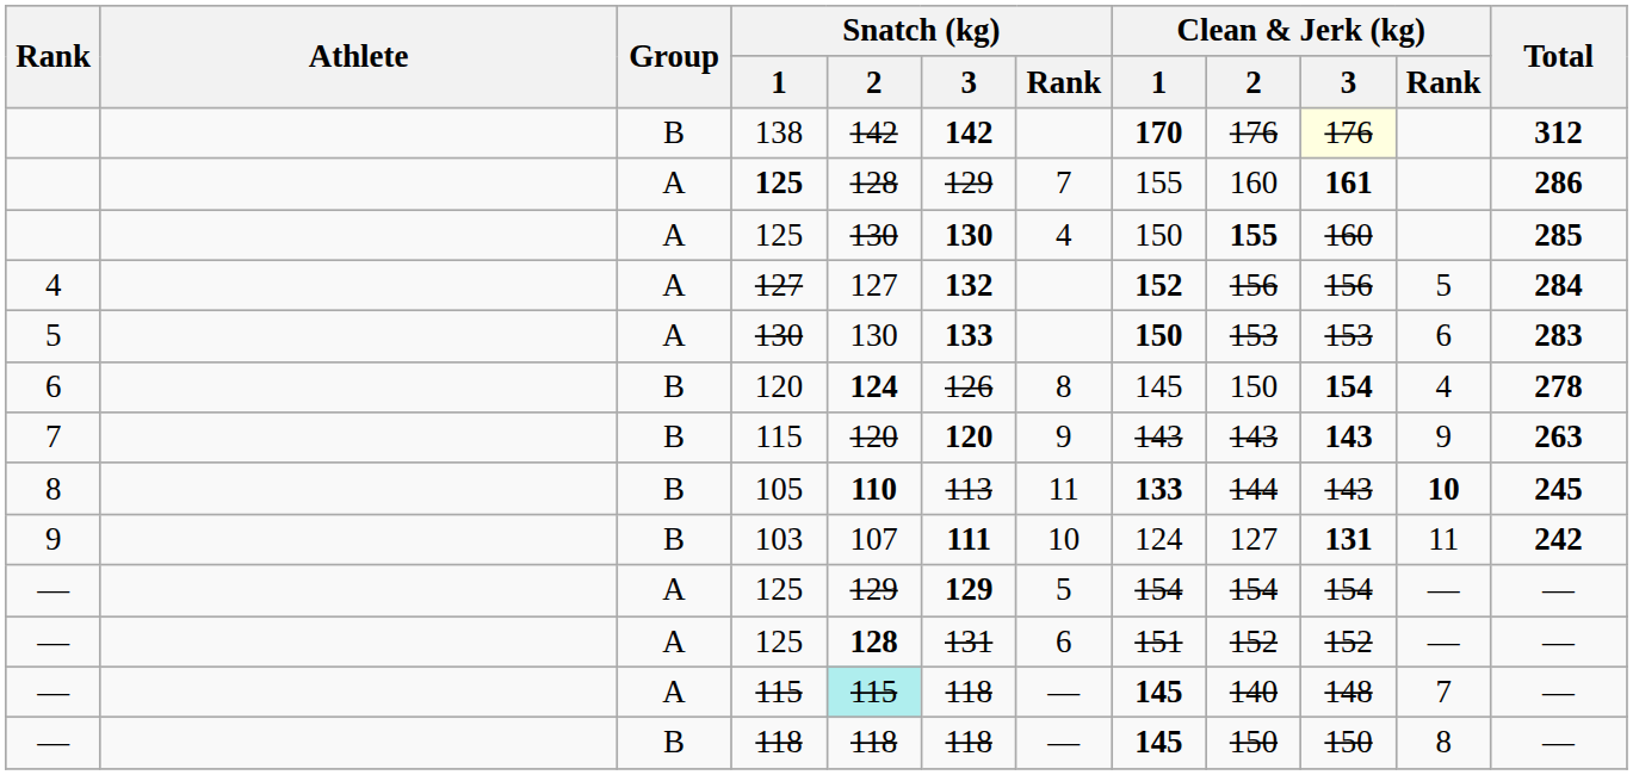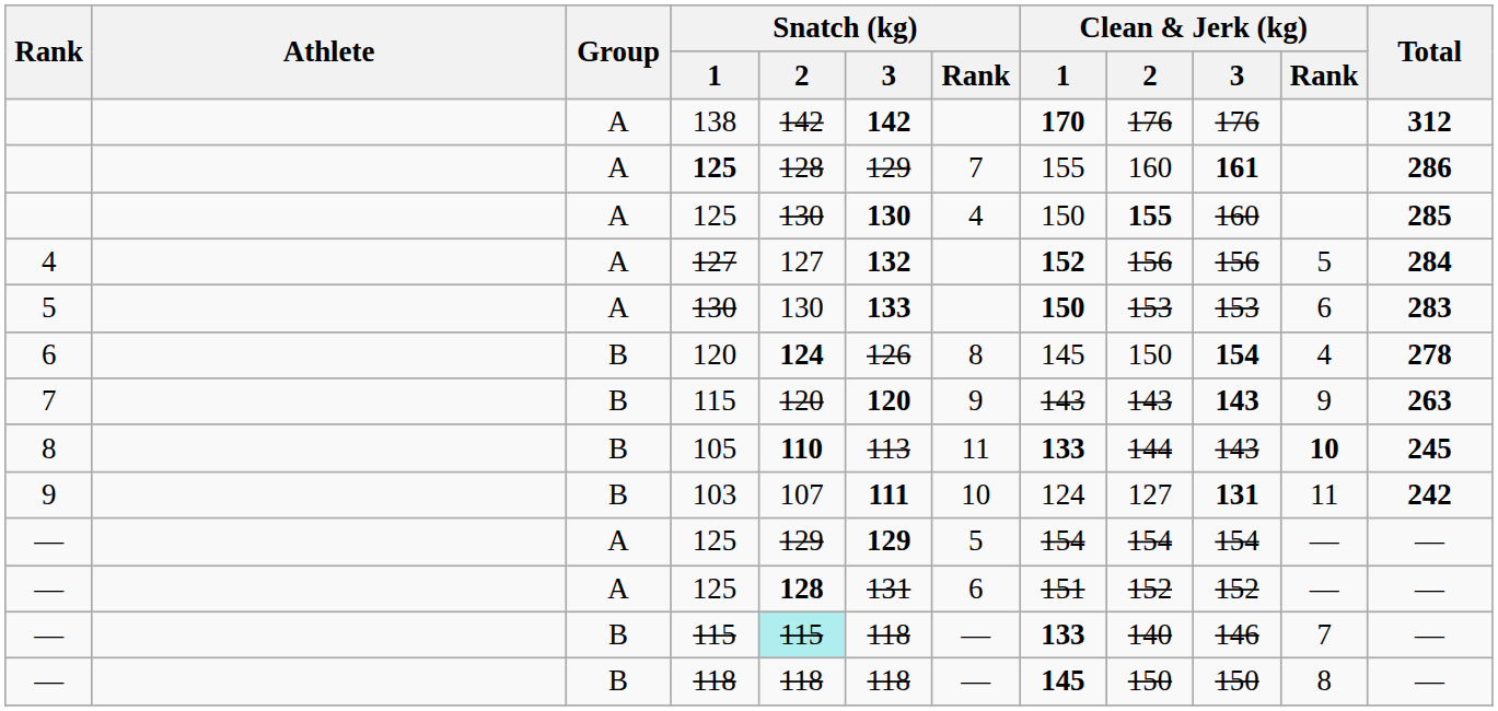138 | Group: B -> A
138 | Clean & Jerk (kg) / 3: lightyellow background -> no background
— / 115 | Group: A -> B
— / 115 | Clean & Jerk (kg) / 1: 145 -> 133
— / 115 | Clean & Jerk (kg) / 3: 148 -> 146
